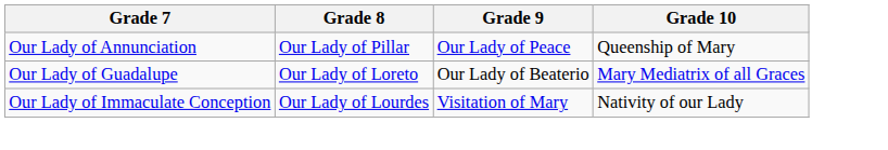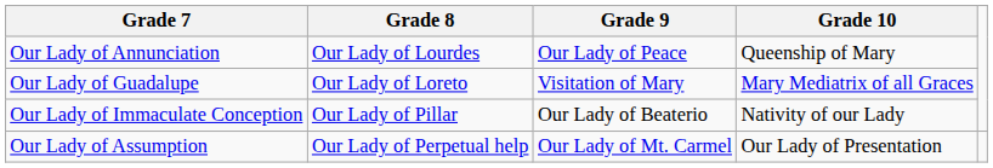Our Lady of Annunciation | Grade 8: Our Lady of Pillar -> Our Lady of Lourdes
Our Lady of Guadalupe | Grade 9: Our Lady of Beaterio -> Visitation of Mary
Our Lady of Immaculate Conception | Grade 8: Our Lady of Lourdes -> Our Lady of Pillar
Our Lady of Immaculate Conception | Grade 9: Visitation of Mary -> Our Lady of Beaterio
+ row: Our Lady of Assumption | Our Lady of Perpetual help | Our Lady of Mt. Carmel | Our Lady of Presentation
